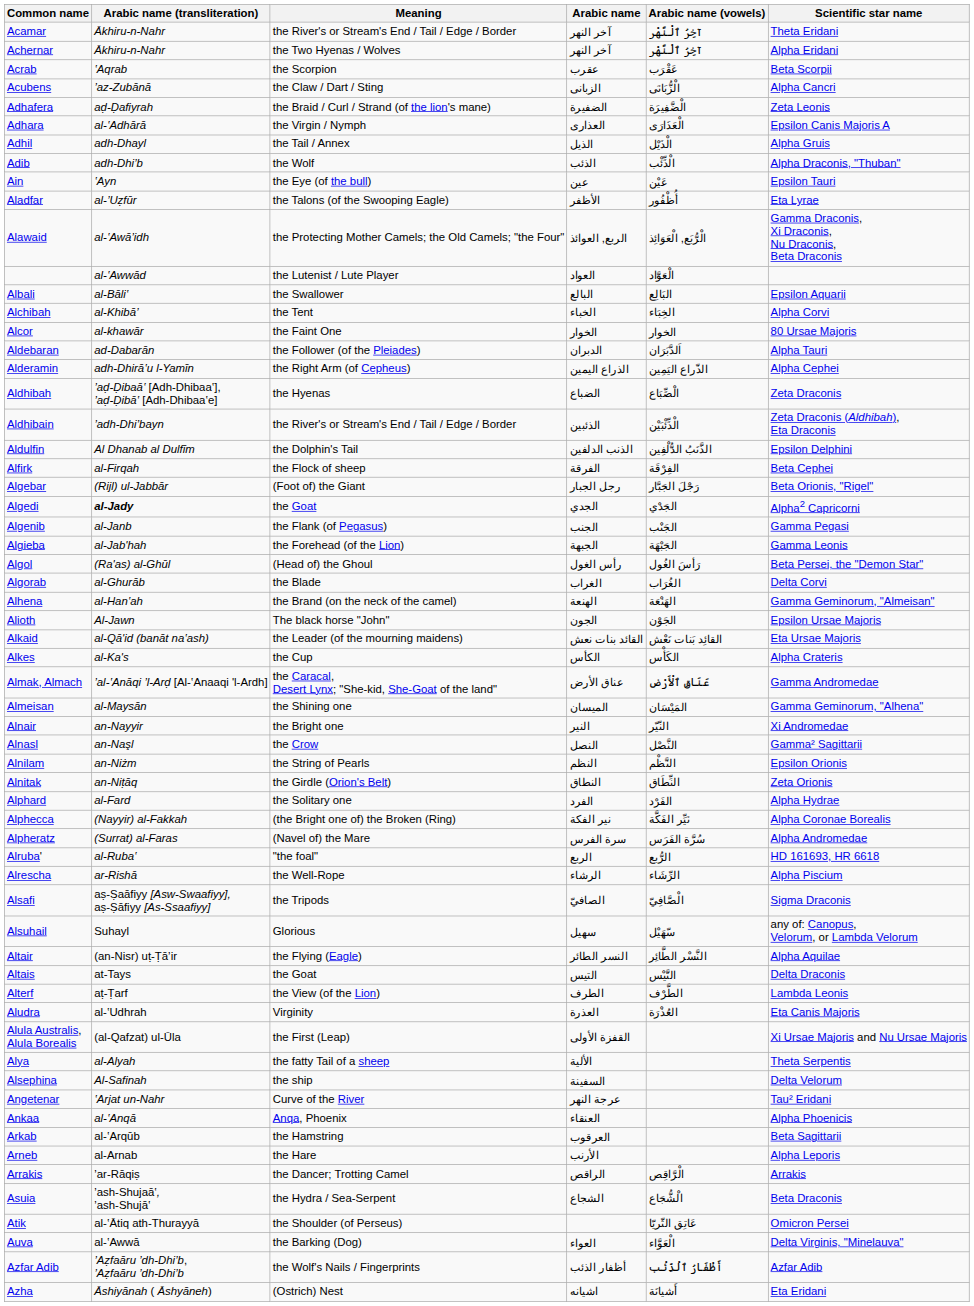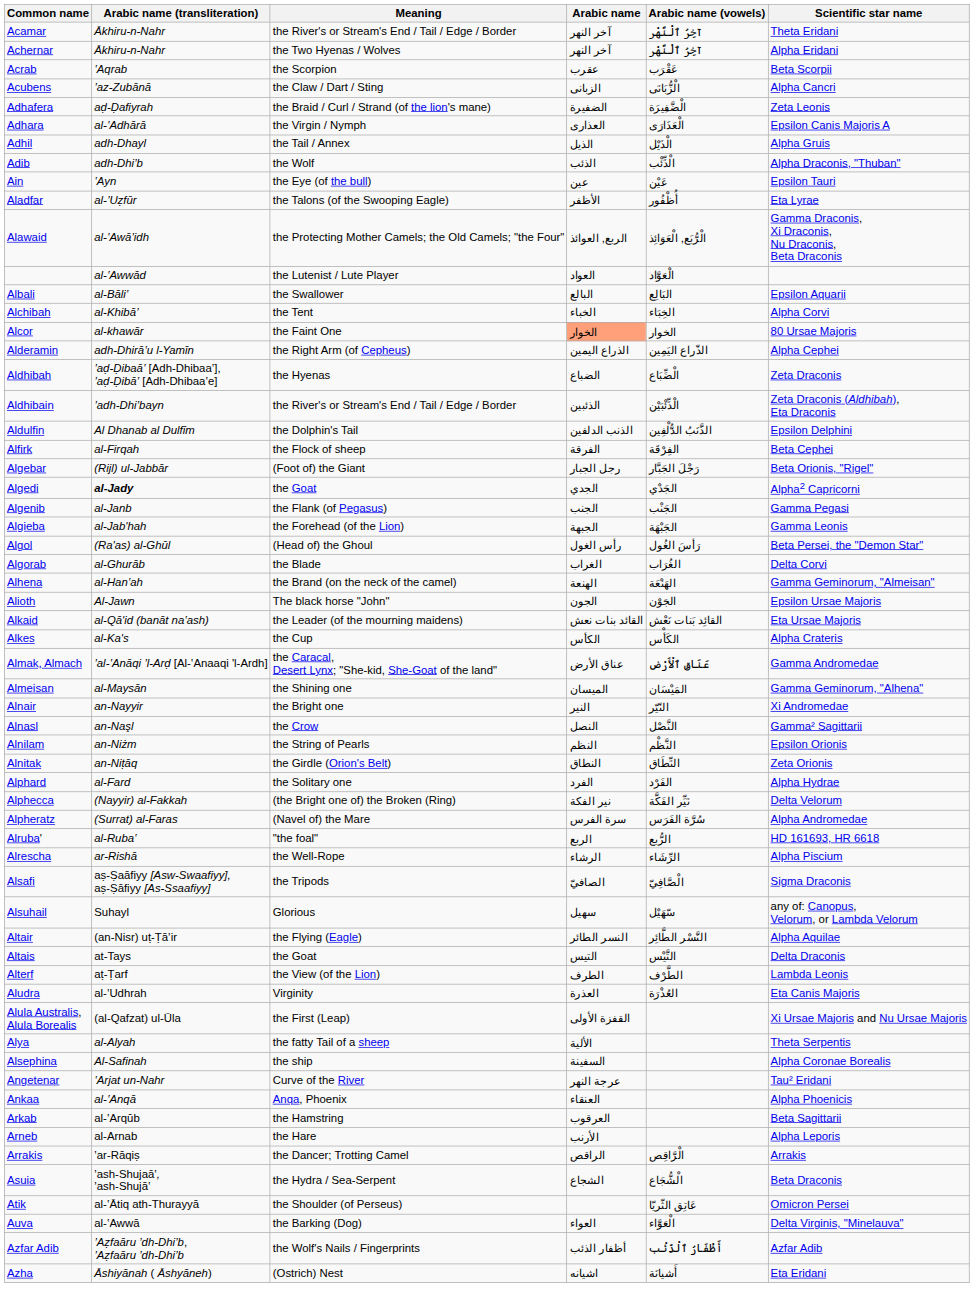Alcor | Arabic name: no background -> lightsalmon background
- row: Aldebaran | ad-Dabarān | the Follower (of the Pleiades) | الدبران | اَلدَّبَرَان | Alpha Tauri
Alphecca | Scientific star name: Alpha Coronae Borealis -> Delta Velorum
Alsephina | Scientific star name: Delta Velorum -> Alpha Coronae Borealis
